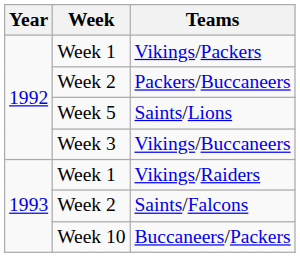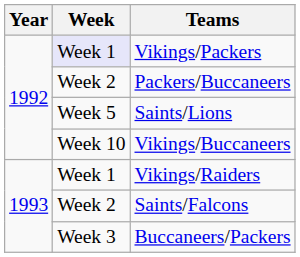Vikings/Packers | Week: no background -> lavender background
Vikings/Buccaneers | Week: Week 3 -> Week 10
Buccaneers/Packers | Week: Week 10 -> Week 3
